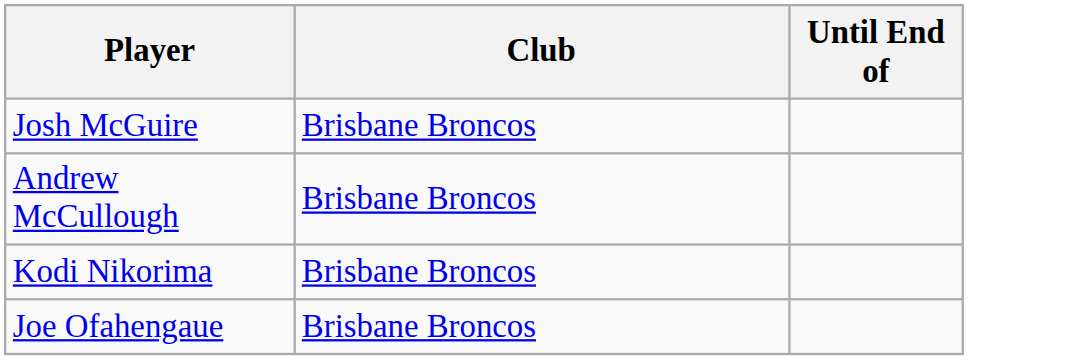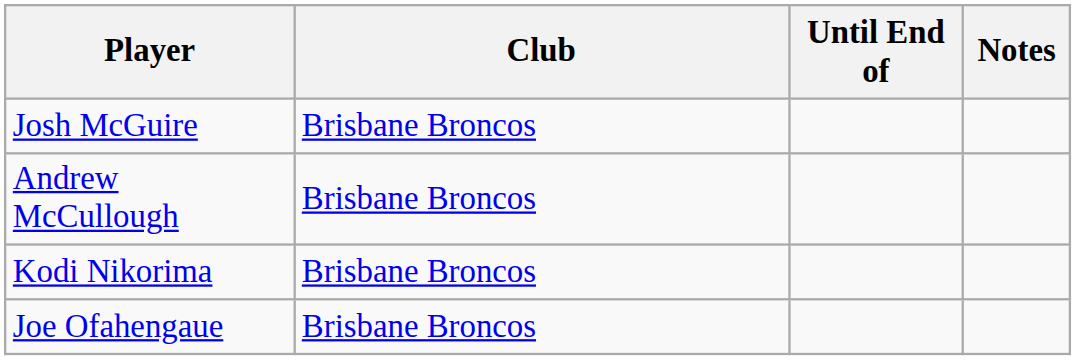+ column: Notes
